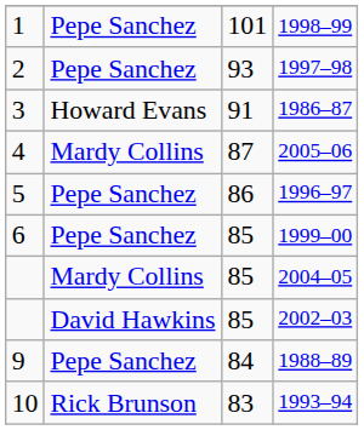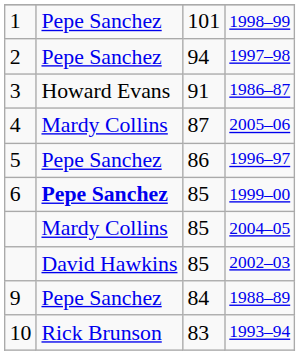1997–98 | column 3: 93 -> 94
1999–00 | column 2: normal -> bold
